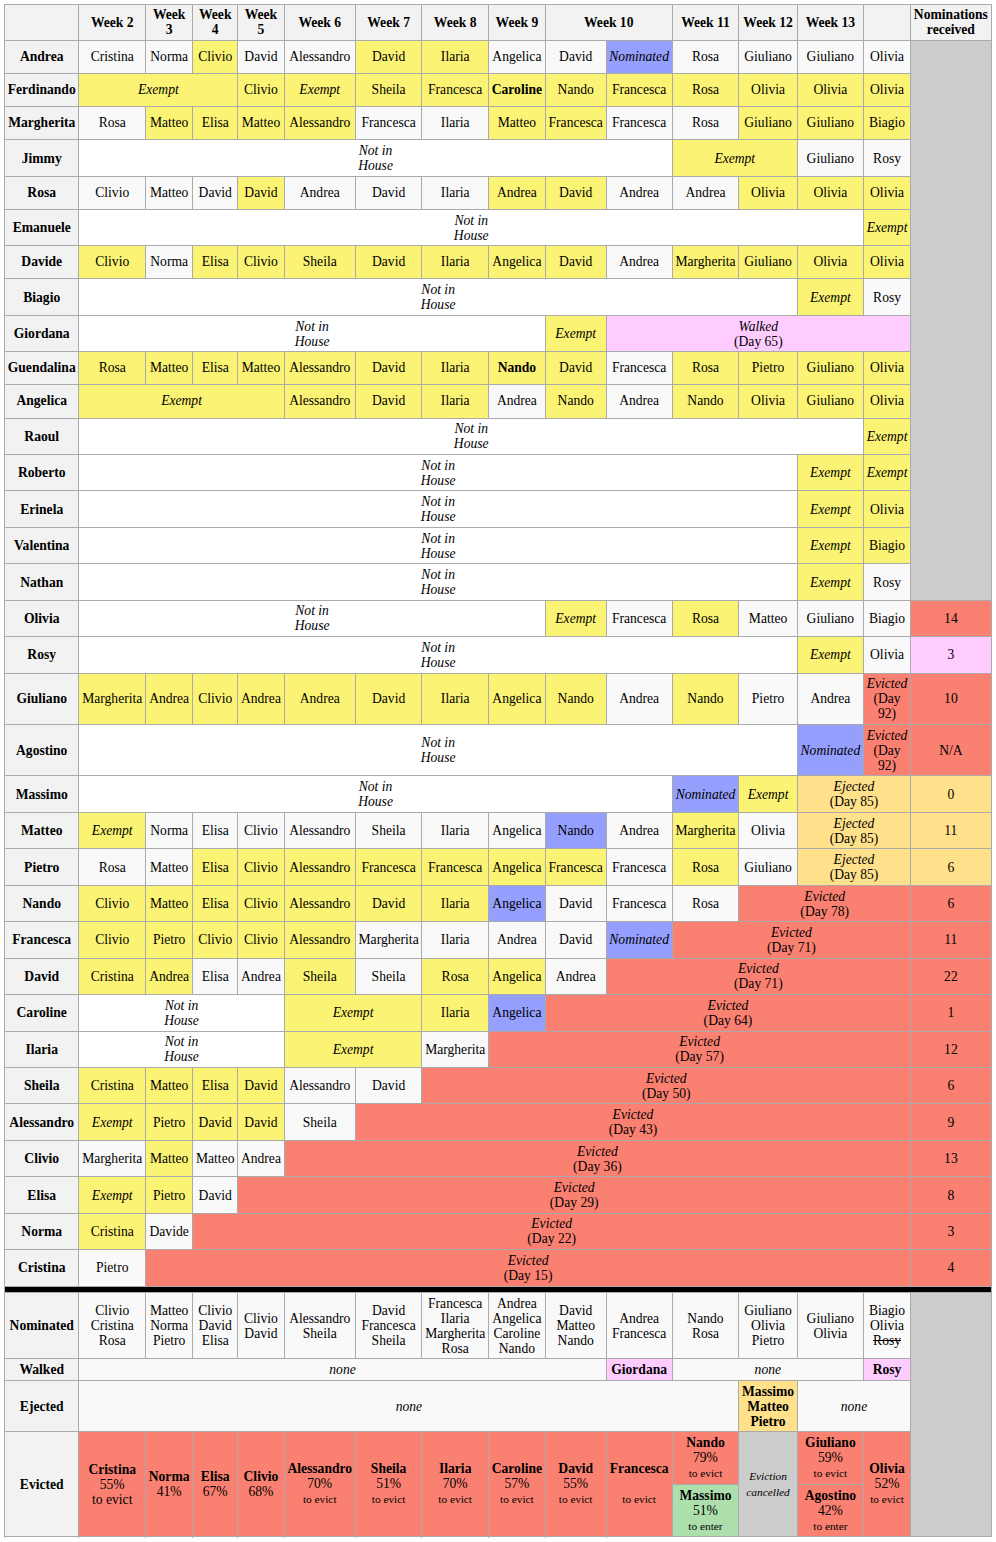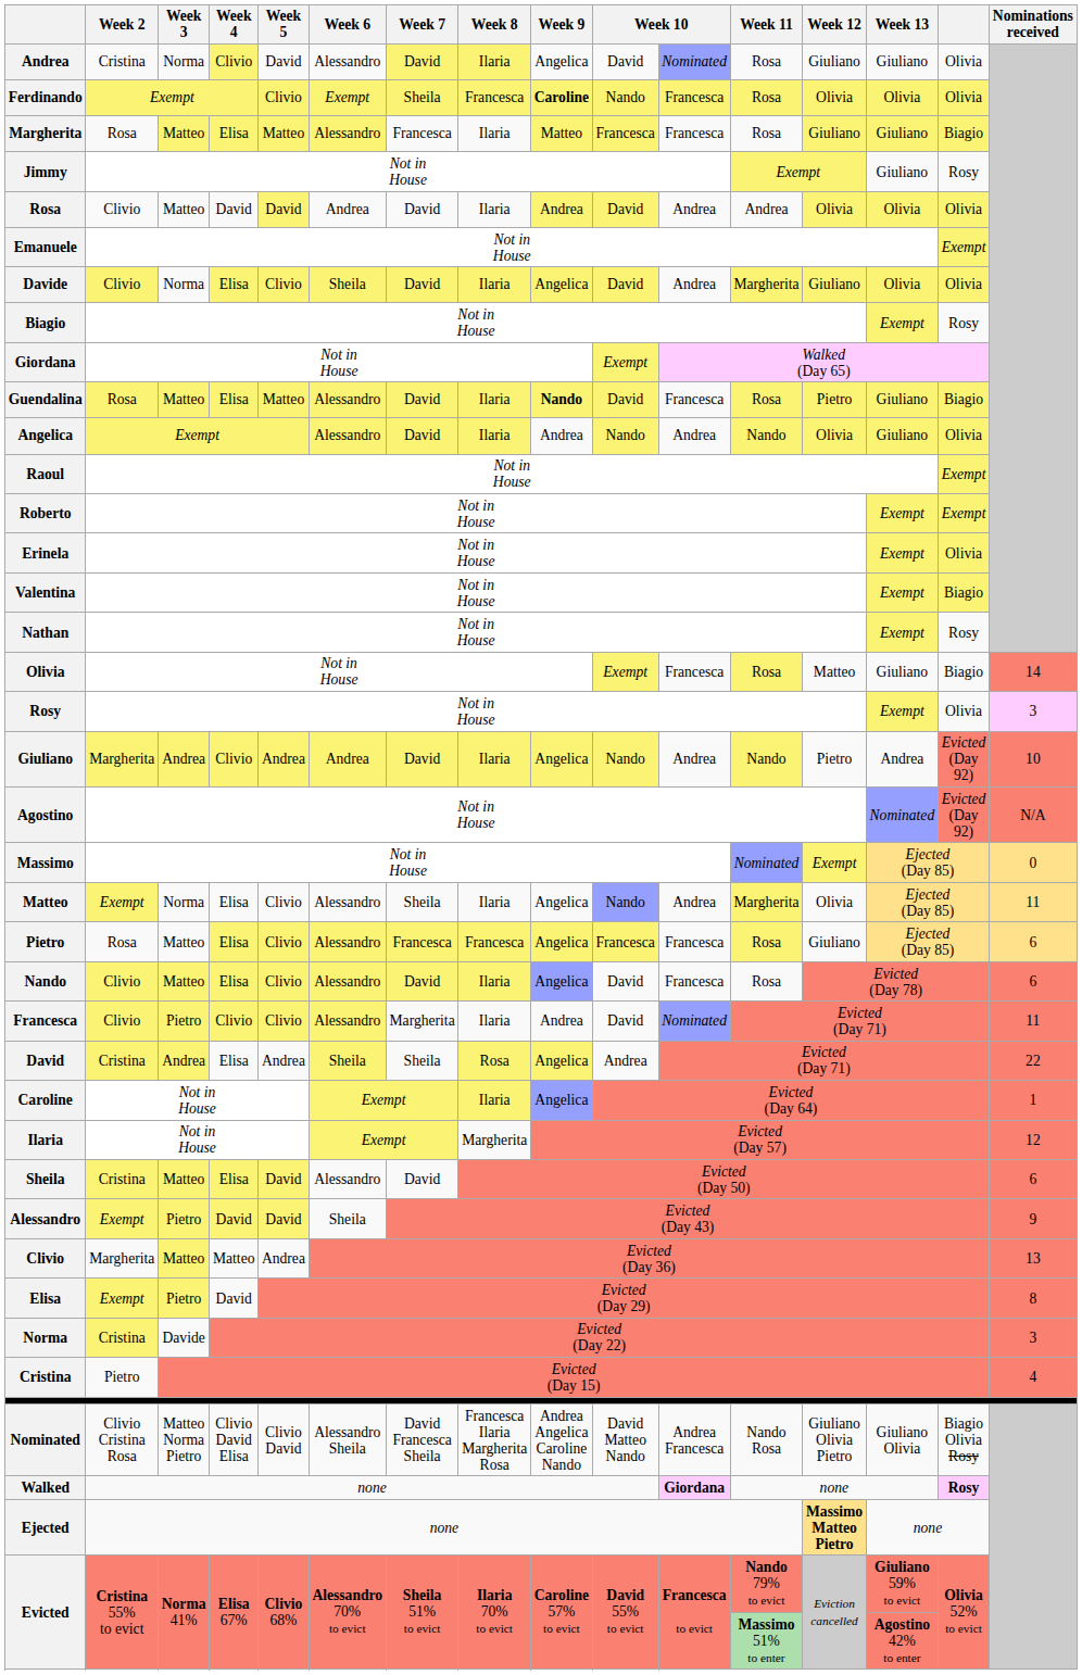Guendalina | column 15: Olivia -> Biagio
